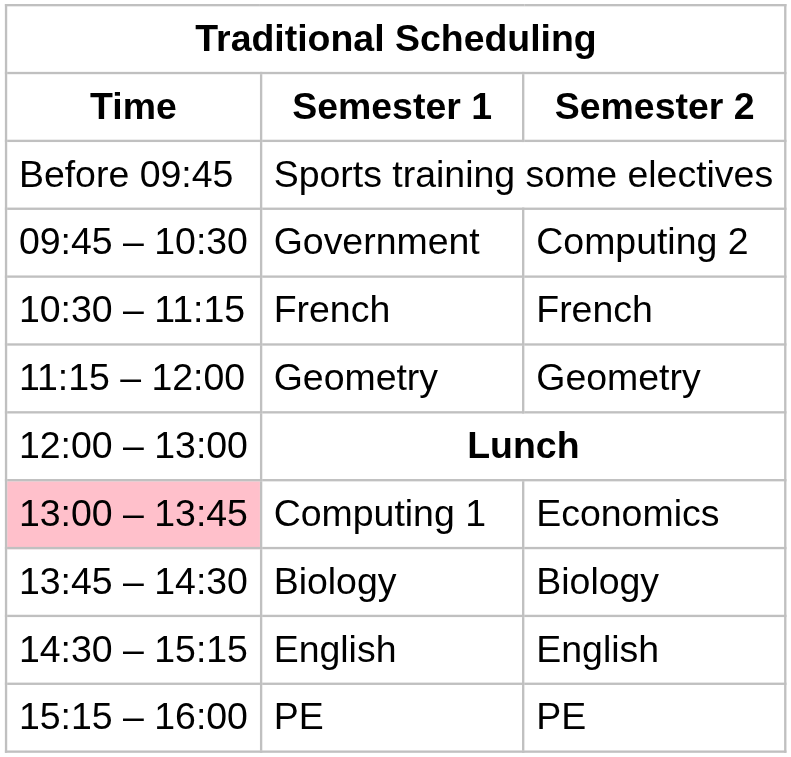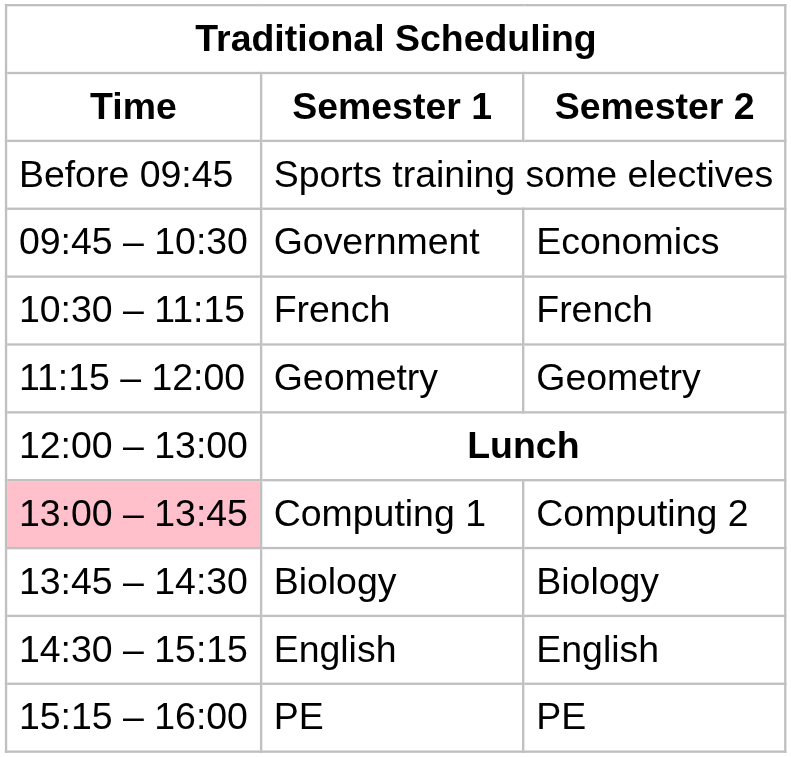Government | Semester 2: Computing 2 -> Economics
Computing 1 | Semester 2: Economics -> Computing 2
